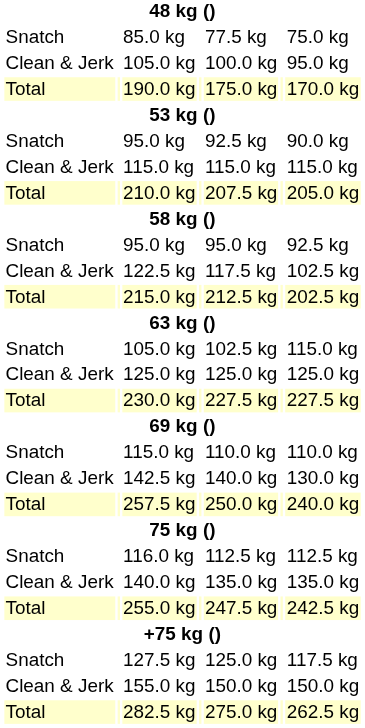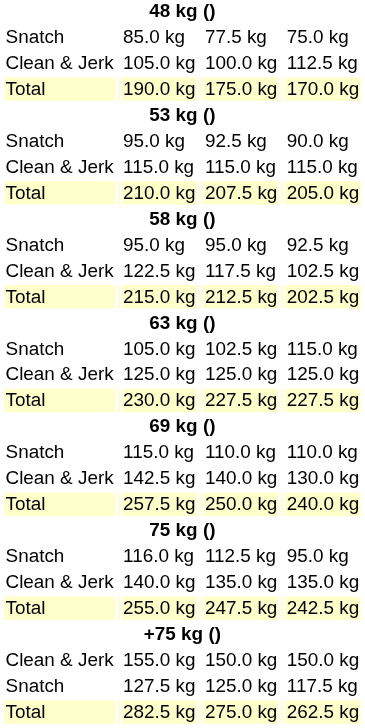Clean & Jerk / 105.0 kg | column 7: 95.0 kg -> 112.5 kg
116.0 kg | column 7: 112.5 kg -> 95.0 kg
rows swapped: 127.5 kg <-> 155.0 kg
